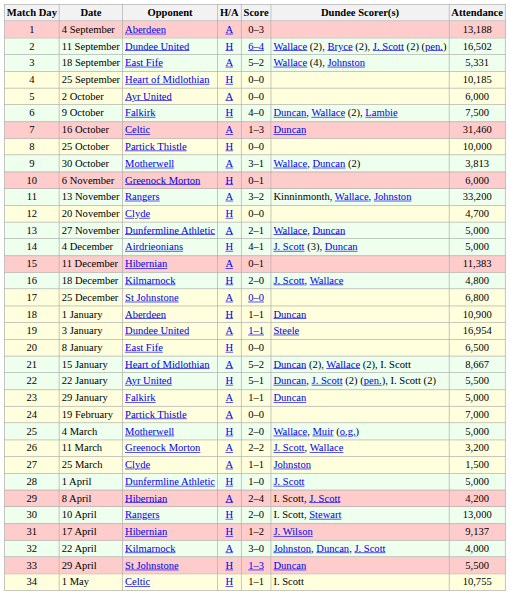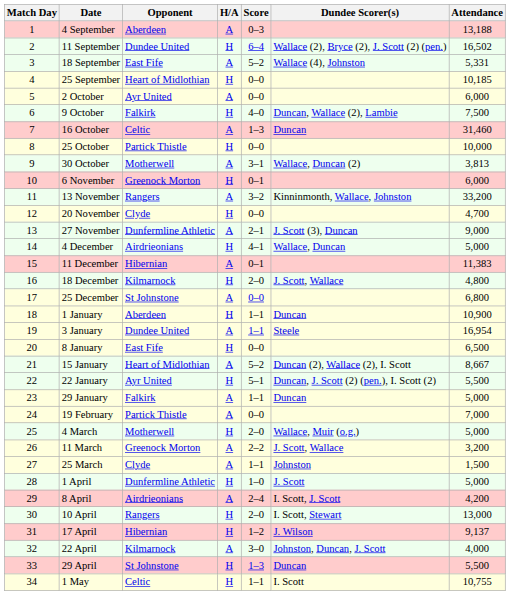27 November | Dundee Scorer(s): Wallace, Duncan -> J. Scott (3), Duncan
27 November | Attendance: 5,000 -> 9,000
4 December | Dundee Scorer(s): J. Scott (3), Duncan -> Wallace, Duncan
8 April | Opponent: Hibernian -> Airdrieonians
